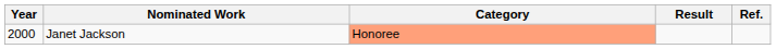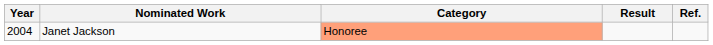Janet Jackson | Year: 2000 -> 2004
